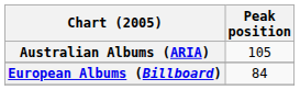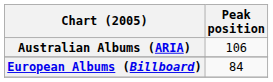Australian Albums (ARIA) | Peak position: 105 -> 106
